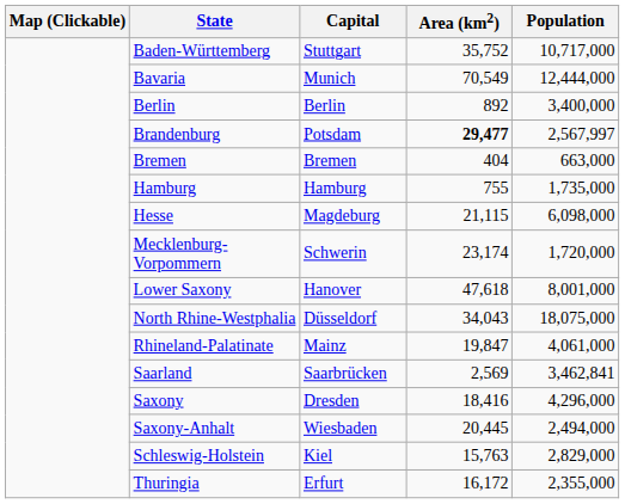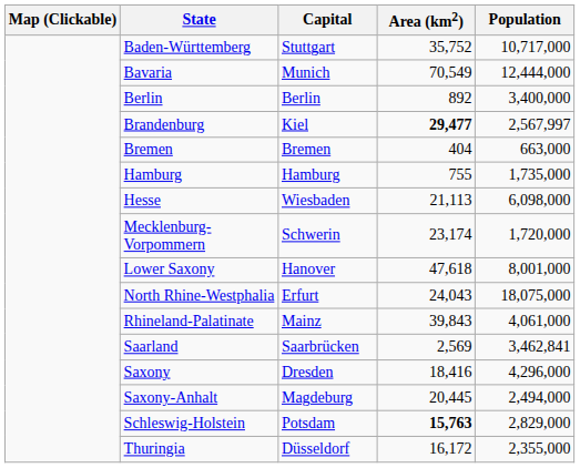Brandenburg | Capital: Potsdam -> Kiel
Hesse | Capital: Magdeburg -> Wiesbaden
Hesse | Area (km2): 21,115 -> 21,113
North Rhine-Westphalia | Capital: Düsseldorf -> Erfurt
North Rhine-Westphalia | Area (km2): 34,043 -> 24,043
Rhineland-Palatinate | Area (km2): 19,847 -> 39,843
Saxony-Anhalt | Capital: Wiesbaden -> Magdeburg
Schleswig-Holstein | Capital: Kiel -> Potsdam
Schleswig-Holstein | Area (km2): normal -> bold
Thuringia | Capital: Erfurt -> Düsseldorf
